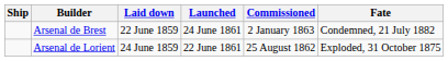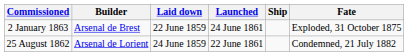columns swapped: Ship <-> Commissioned
Arsenal de Brest | Fate: Condemned, 21 July 1882 -> Exploded, 31 October 1875
Arsenal de Lorient | Fate: Exploded, 31 October 1875 -> Condemned, 21 July 1882
